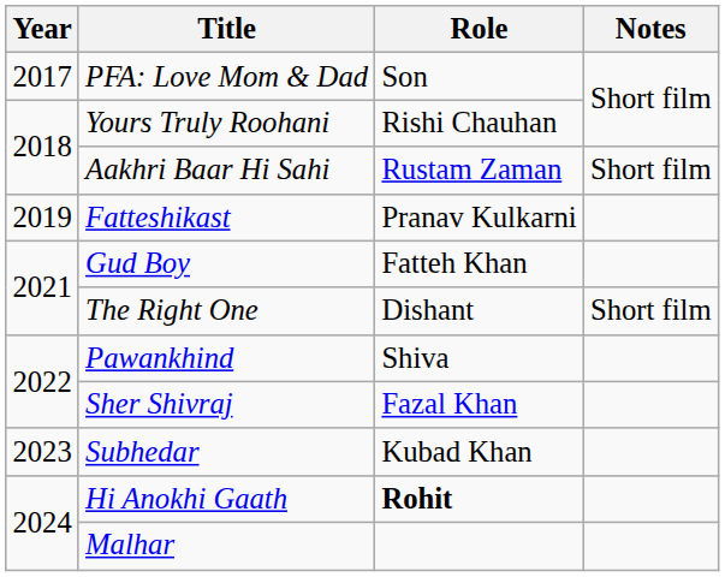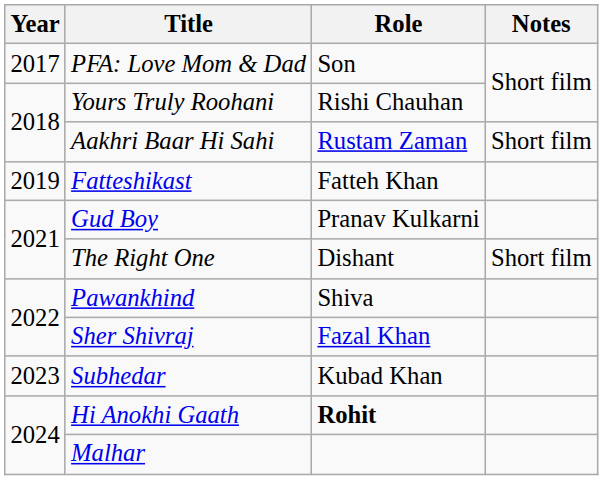Fatteshikast | Role: Pranav Kulkarni -> Fatteh Khan
Gud Boy | Role: Fatteh Khan -> Pranav Kulkarni
